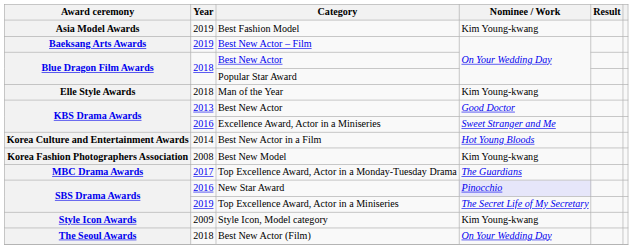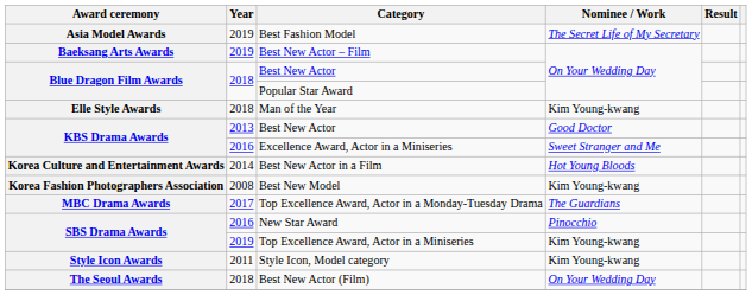Best Fashion Model | Nominee / Work: Kim Young-kwang -> The Secret Life of My Secretary
New Star Award | Nominee / Work: lavender background -> no background
Top Excellence Award, Actor in a Miniseries | Nominee / Work: The Secret Life of My Secretary -> Kim Young-kwang
Style Icon, Model category | Year: 2009 -> 2011
